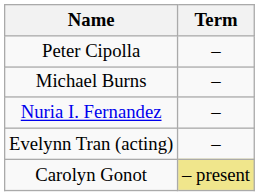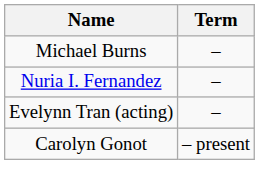- row: Peter Cipolla | –
Carolyn Gonot | Term: khaki background -> no background
